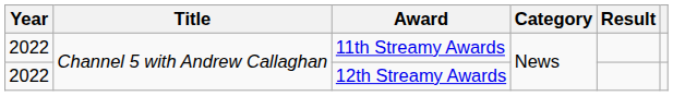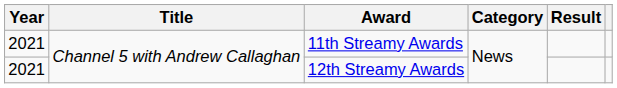11th Streamy Awards | Year: 2022 -> 2021
12th Streamy Awards | Year: 2022 -> 2021
